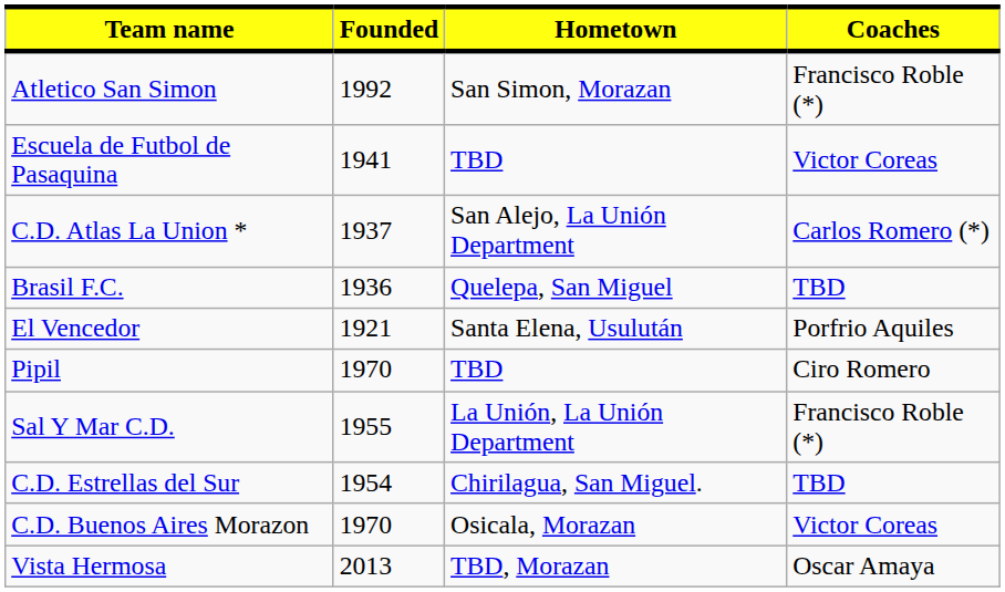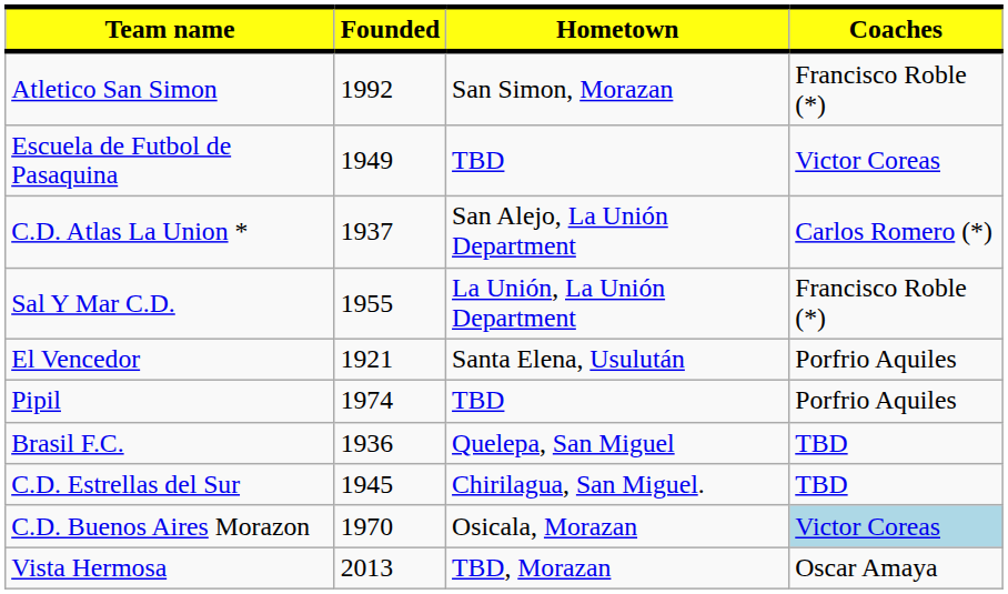Escuela de Futbol de Pasaquina | Founded: 1941 -> 1949
rows swapped: Sal Y Mar C.D. <-> Brasil F.C.
Pipil | Founded: 1970 -> 1974
Pipil | Coaches: Ciro Romero -> Porfrio Aquiles
C.D. Estrellas del Sur | Founded: 1954 -> 1945
C.D. Buenos Aires Morazon | Coaches: no background -> lightblue background
